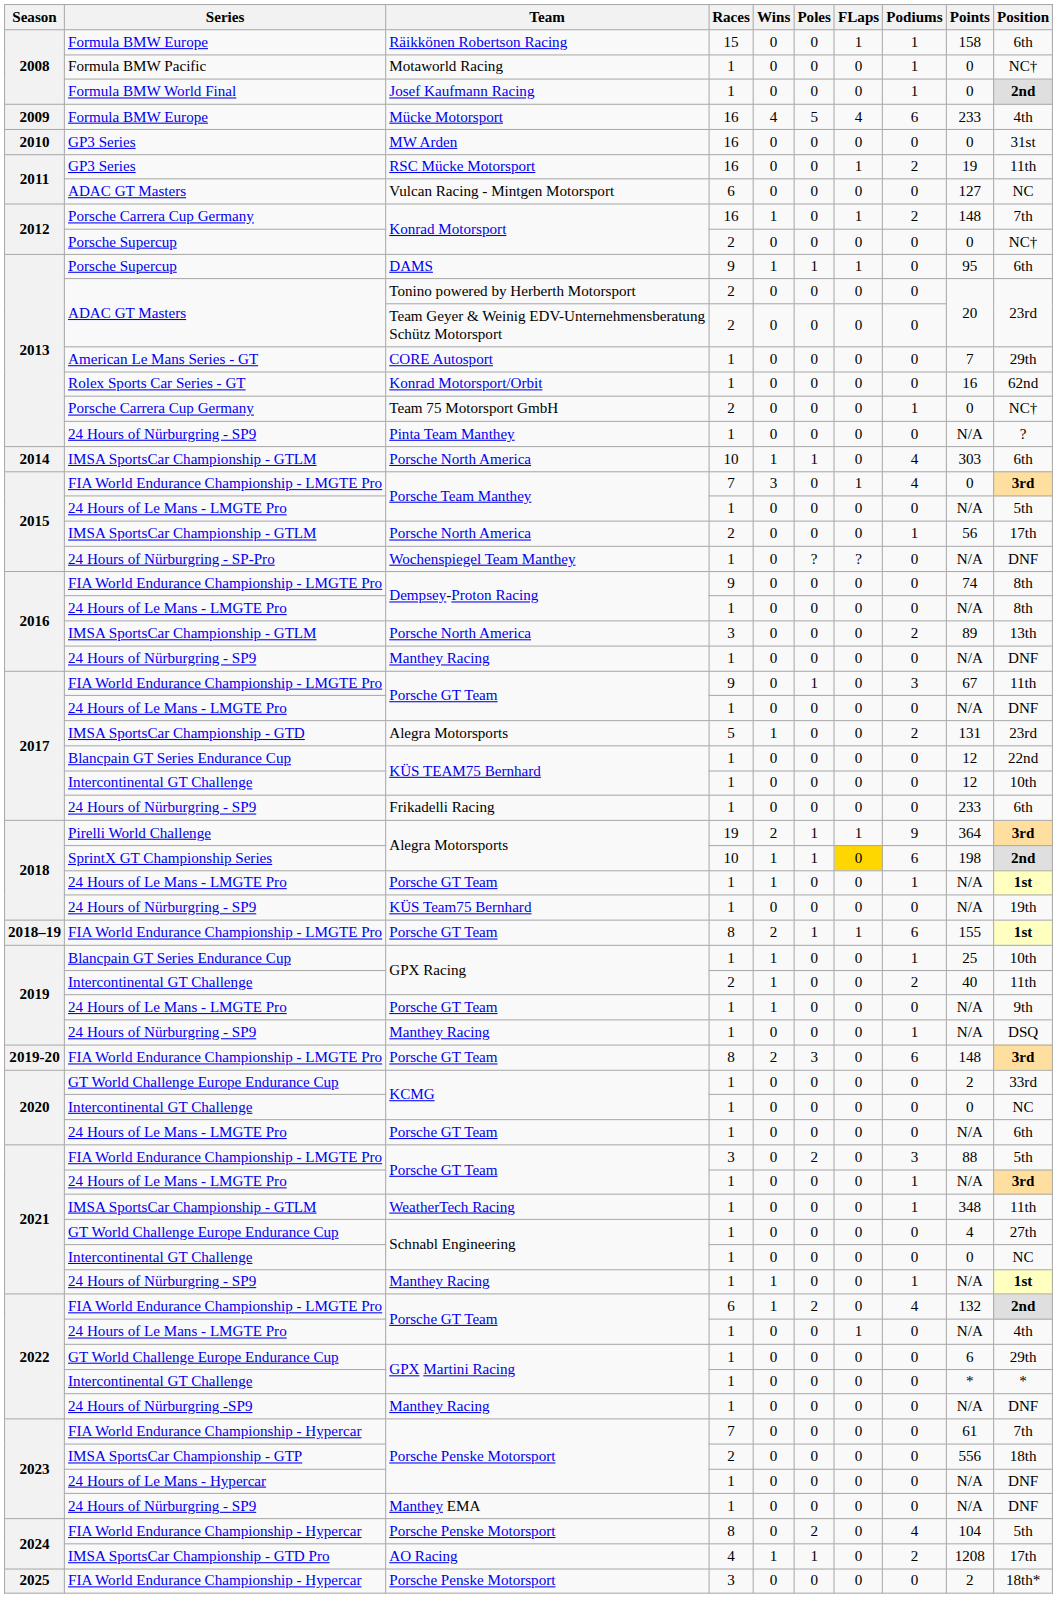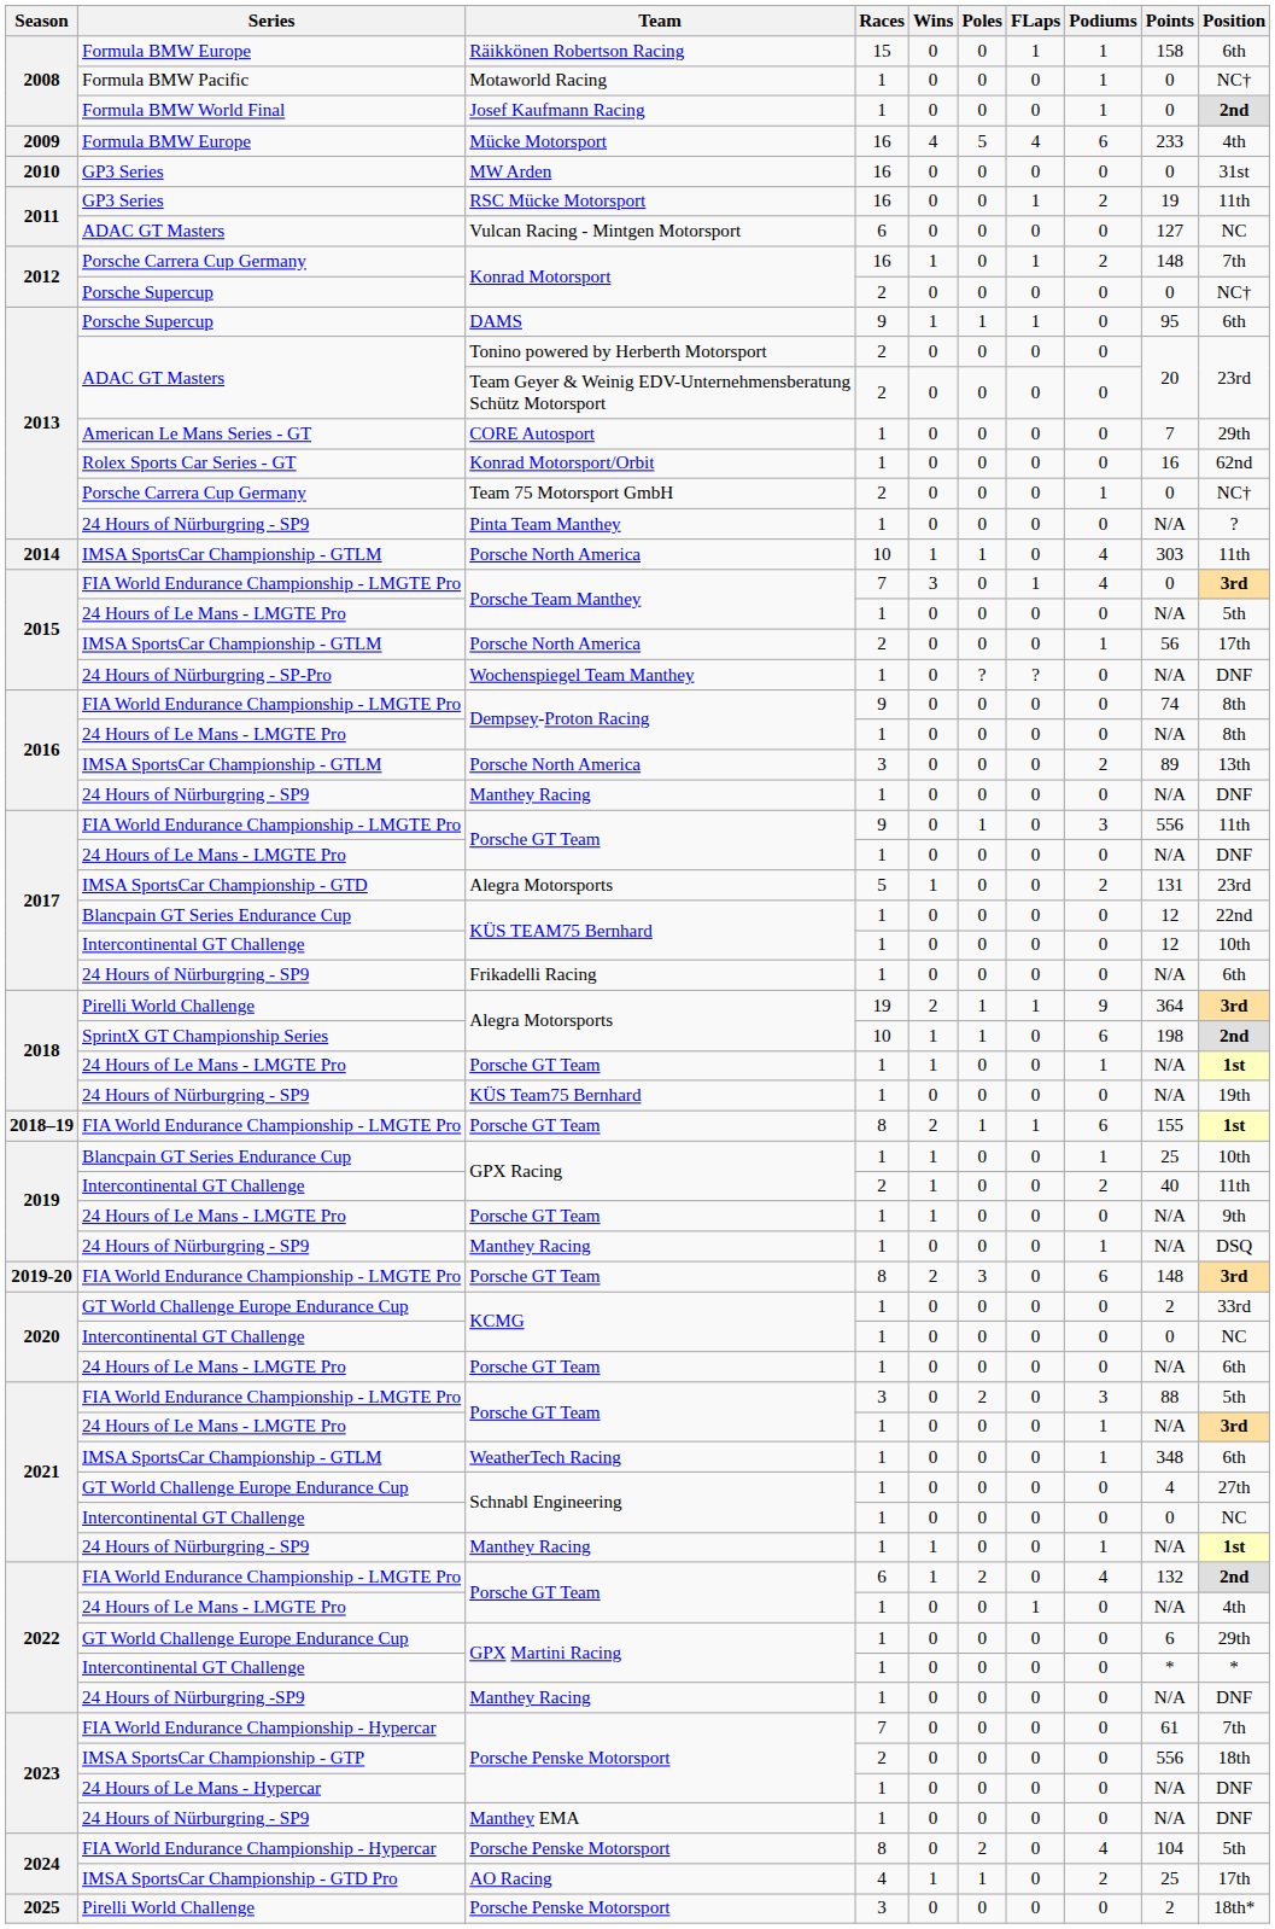Porsche North America / 10 | Position: 6th -> 11th
Porsche GT Team / 9 | Points: 67 -> 556
Frikadelli Racing | Points: 233 -> N/A
Alegra Motorsports / 10 | FLaps: gold background -> no background
WeatherTech Racing | Position: 11th -> 6th
AO Racing | Points: 1208 -> 25
Porsche Penske Motorsport / 3 | Series: FIA World Endurance Championship - Hypercar -> Pirelli World Challenge
